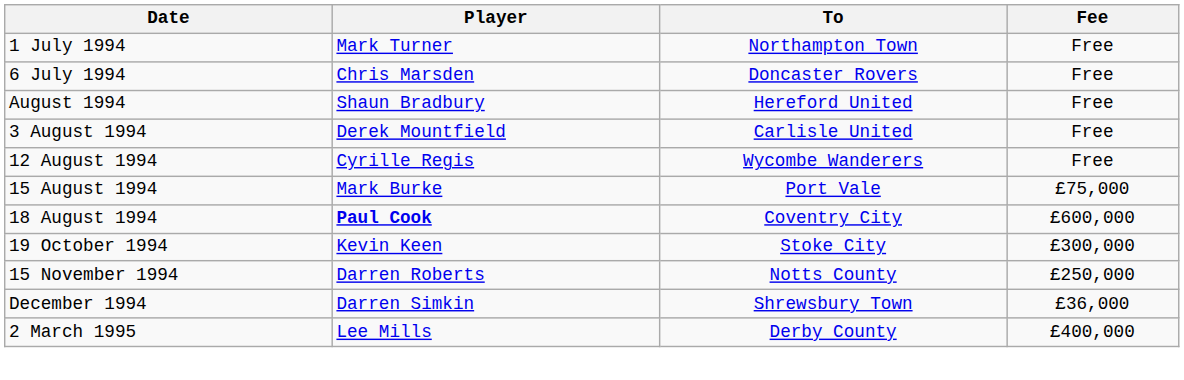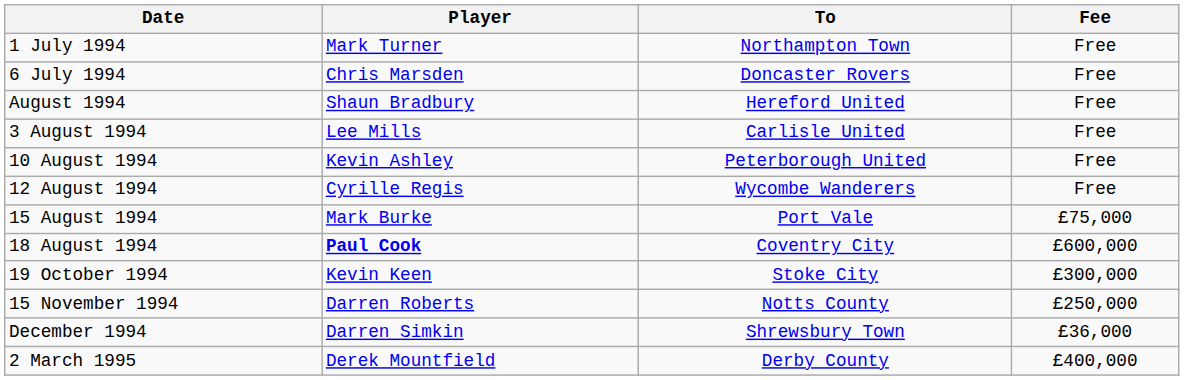3 August 1994 | Player: Derek Mountfield -> Lee Mills
+ row: 10 August 1994 | Kevin Ashley | Peterborough United | Free
2 March 1995 | Player: Lee Mills -> Derek Mountfield
